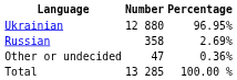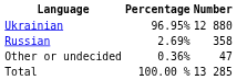columns swapped: Number <-> Percentage
